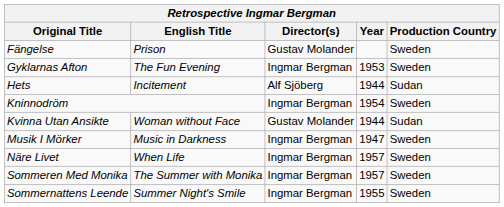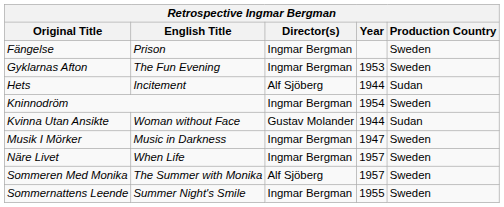Fängelse | Director(s): Gustav Molander -> Ingmar Bergman
Sommeren Med Monika | Director(s): Ingmar Bergman -> Alf Sjöberg
